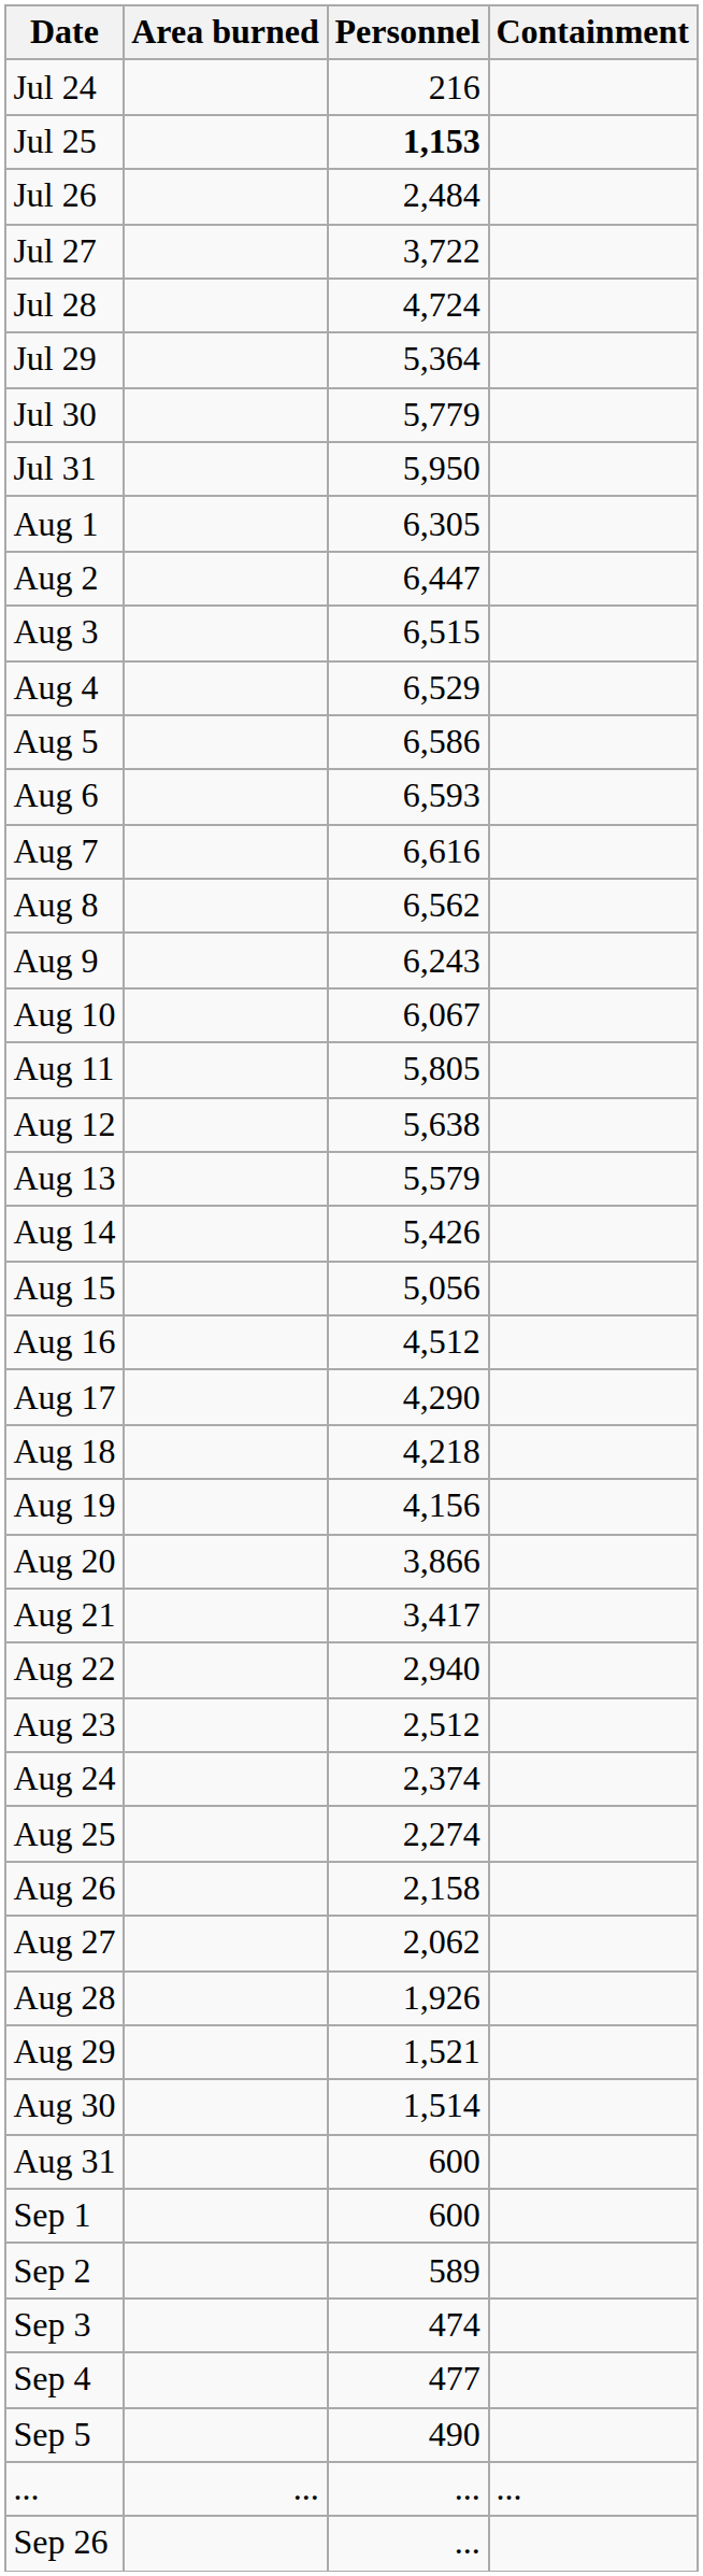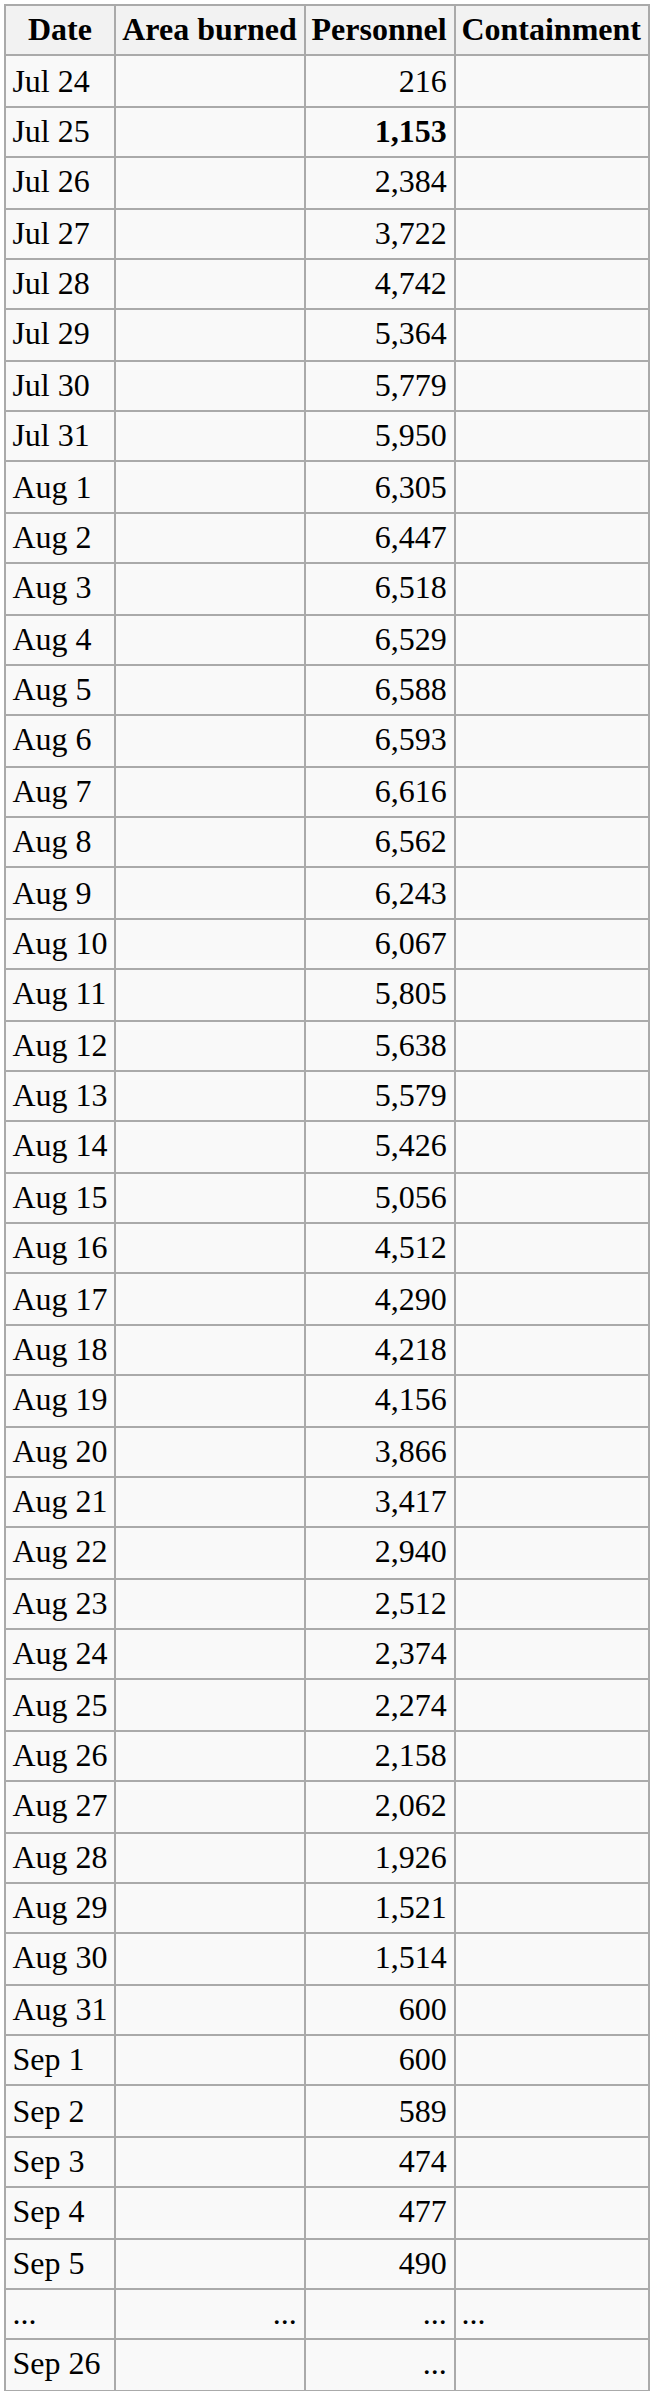Jul 26 | Personnel: 2,484 -> 2,384
Jul 28 | Personnel: 4,724 -> 4,742
Aug 3 | Personnel: 6,515 -> 6,518
Aug 5 | Personnel: 6,586 -> 6,588
